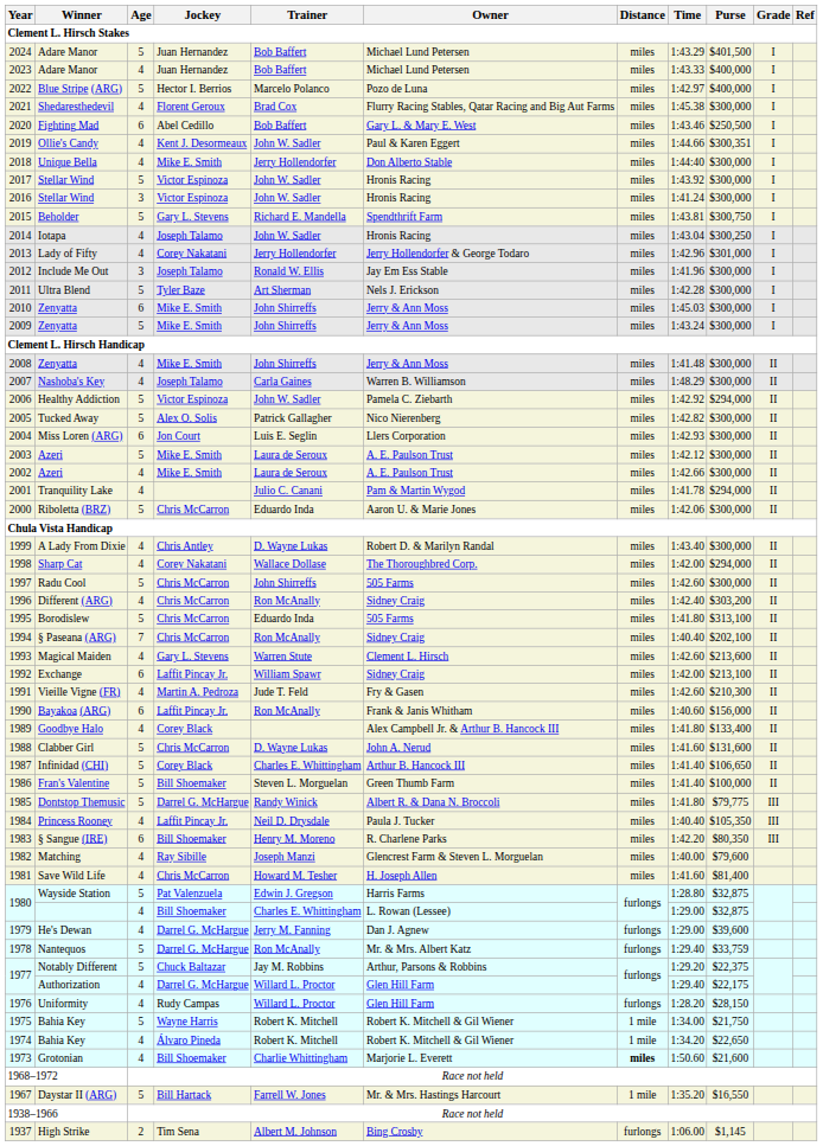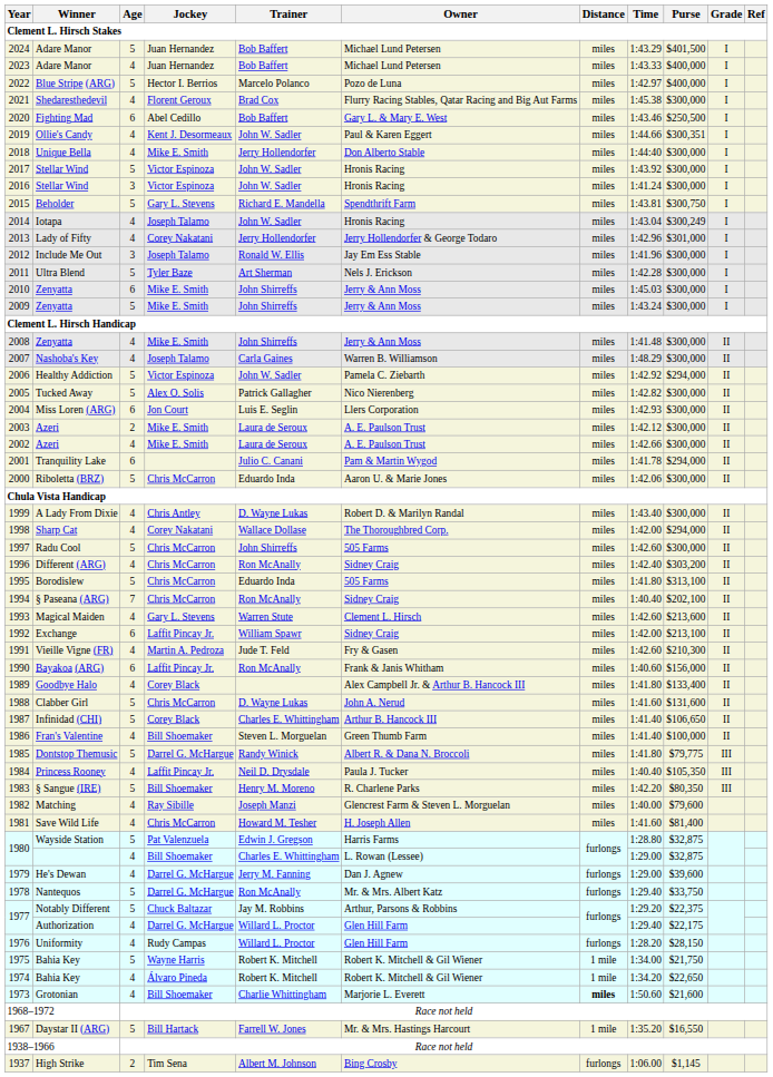Iotapa | Purse: $300,250 -> $300,249
2003 / Azeri | Age: 5 -> 2
Tranquility Lake | Age: 4 -> 6
Fran's Valentine | Age: 5 -> 4
§ Sangue (IRE) | Age: 6 -> 5
Nantequos | Purse: $33,759 -> $33,750
